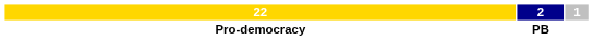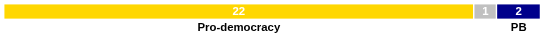columns swapped: 1 <-> 2
